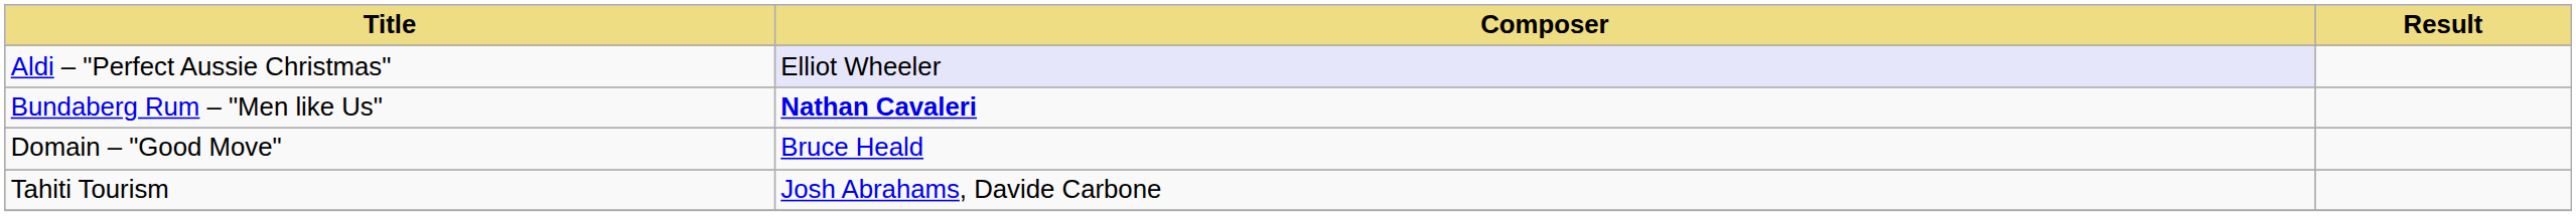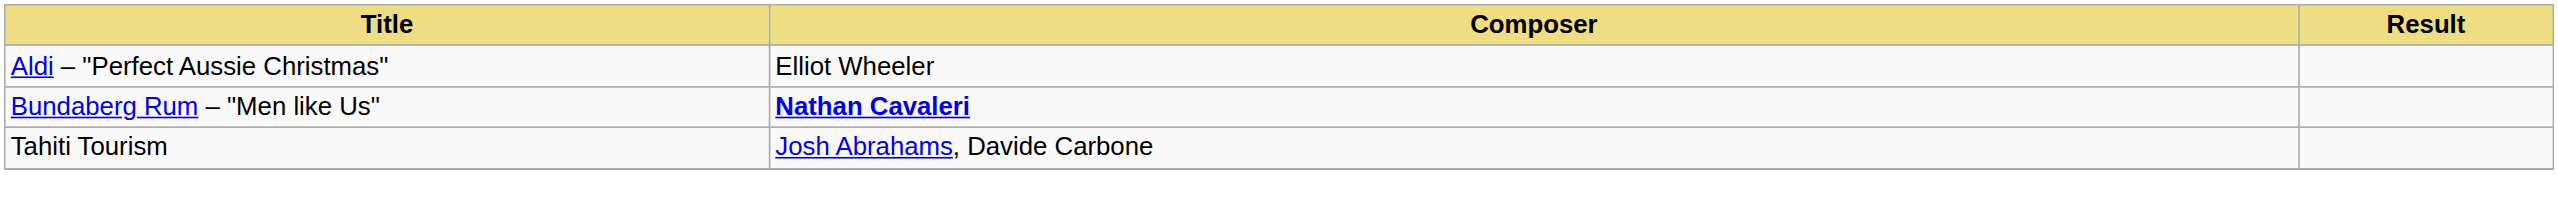Aldi – "Perfect Aussie Christmas" | Composer: lavender background -> no background
- row: Domain – "Good Move" | Bruce Heald
